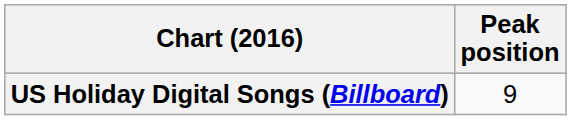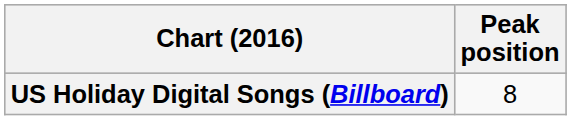US Holiday Digital Songs (Billboard) | Peak position: 9 -> 8
